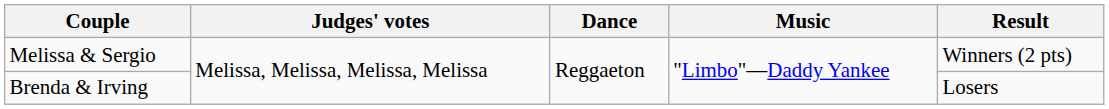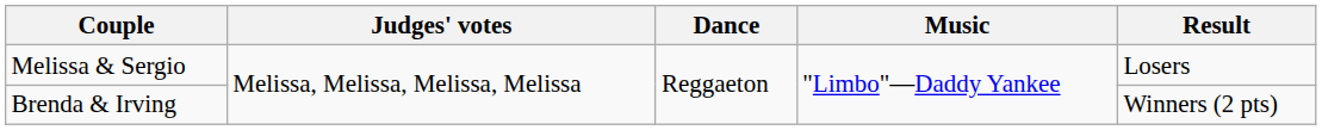Melissa & Sergio | Result: Winners (2 pts) -> Losers
Brenda & Irving | Result: Losers -> Winners (2 pts)
